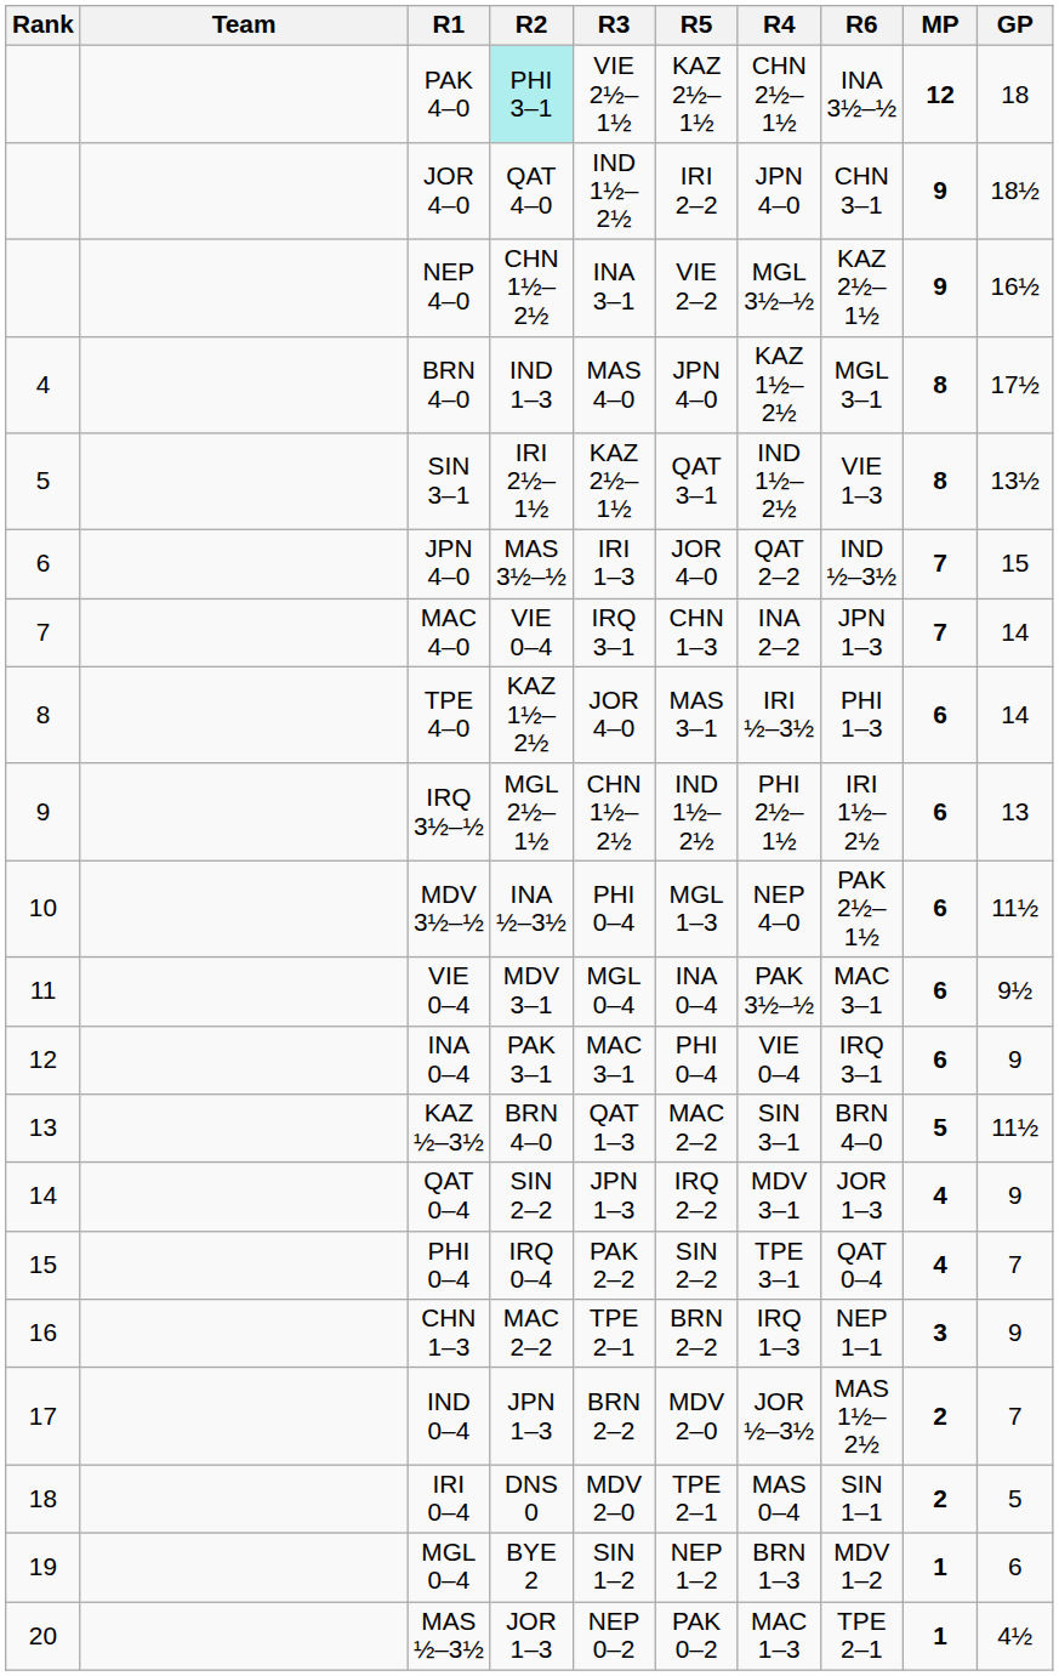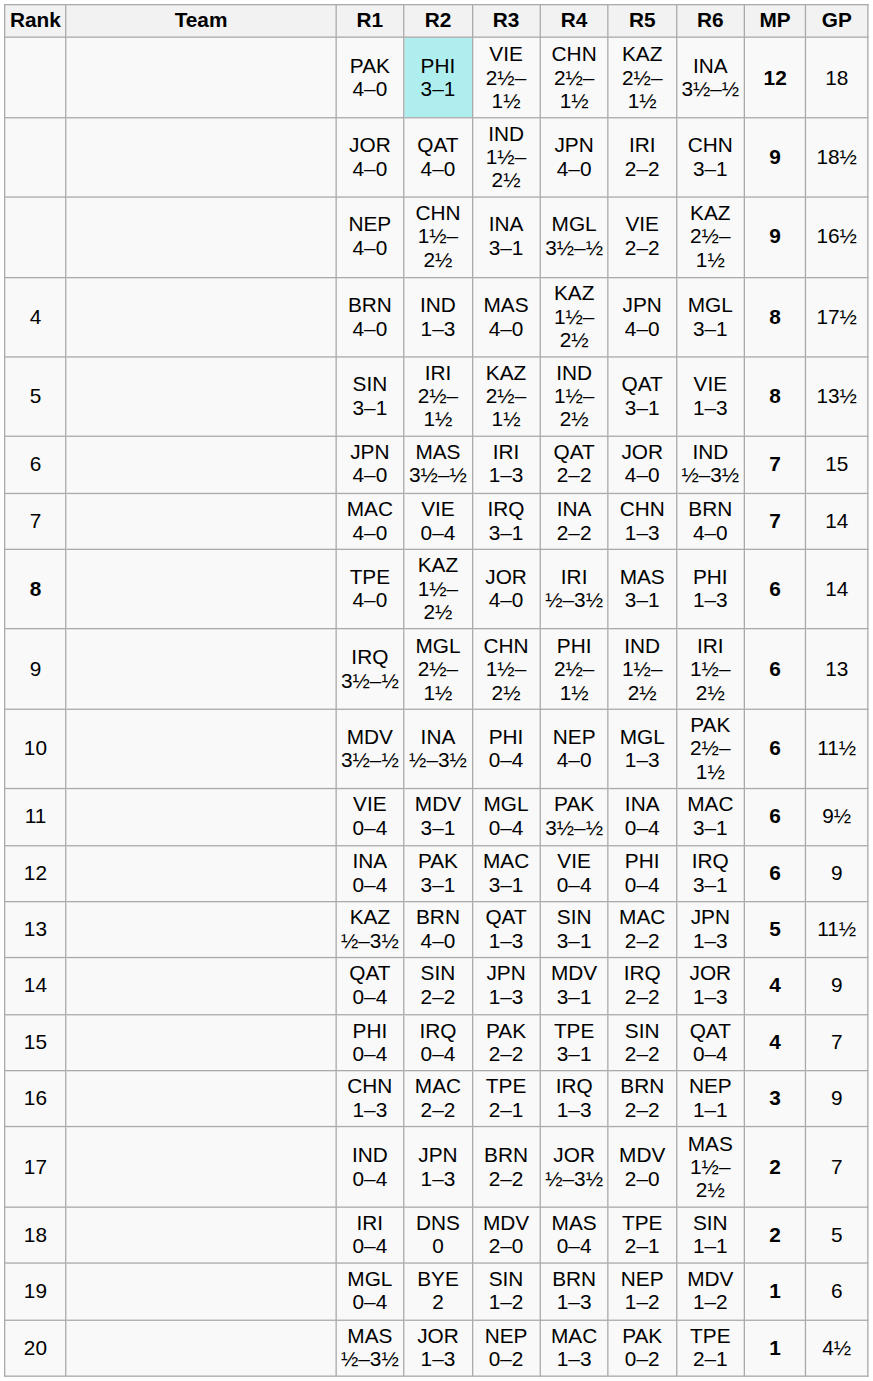columns swapped: R4 <-> R5
MAC 4–0 | R6: JPN 1–3 -> BRN 4–0
TPE 4–0 | Rank: normal -> bold
KAZ ½–3½ | R6: BRN 4–0 -> JPN 1–3
